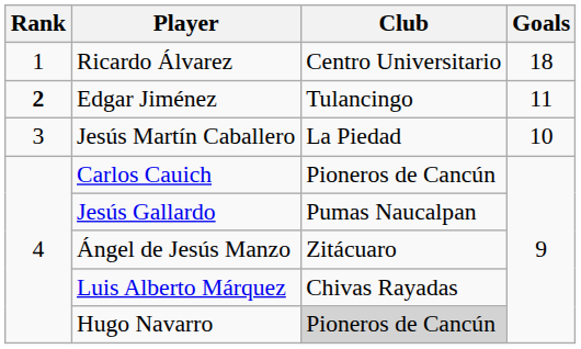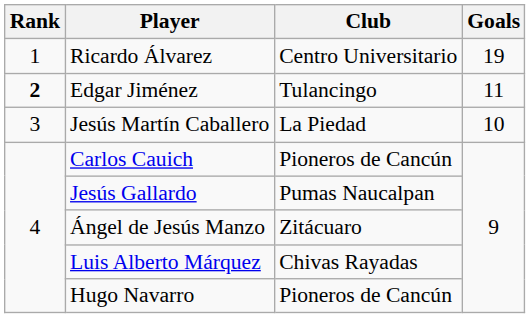Ricardo Álvarez | Goals: 18 -> 19
Hugo Navarro | Club: lightgrey background -> no background
